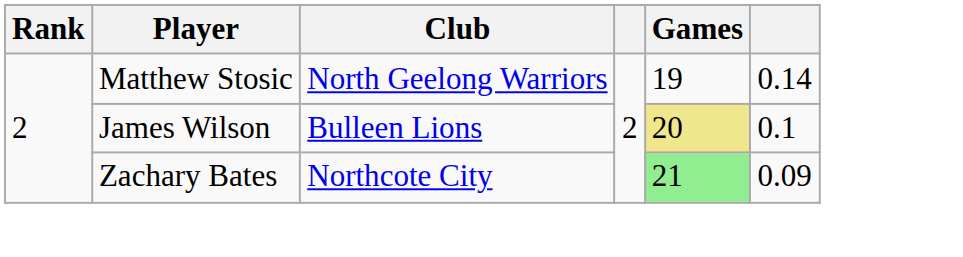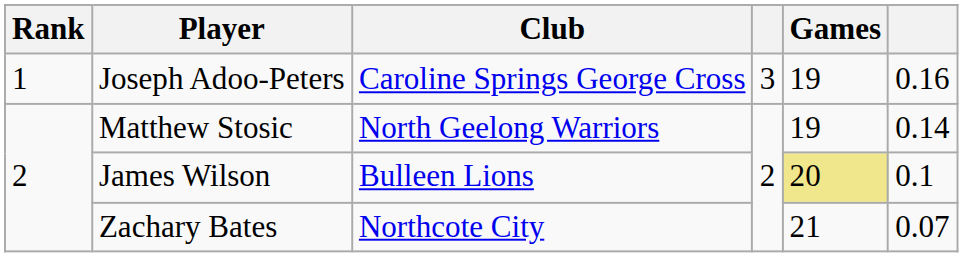+ row: 1 | Joseph Adoo-Peters | Caroline Springs George Cross | 3 | 19 | 0.16
Zachary Bates | Games: lightgreen background -> no background
Zachary Bates | column 6: 0.09 -> 0.07
